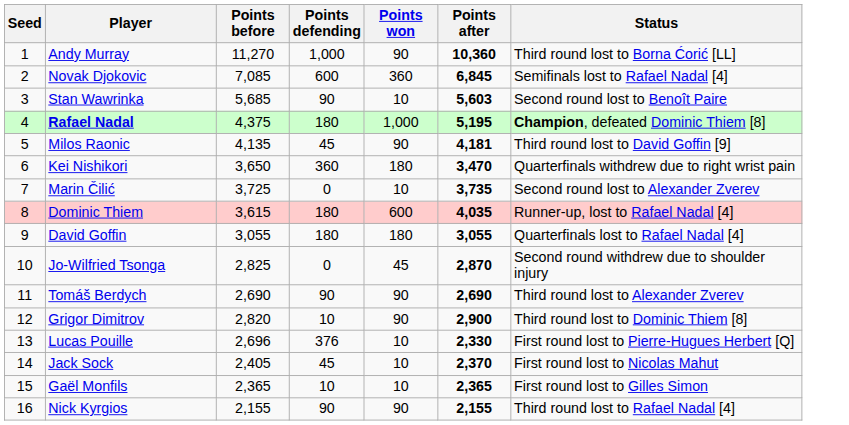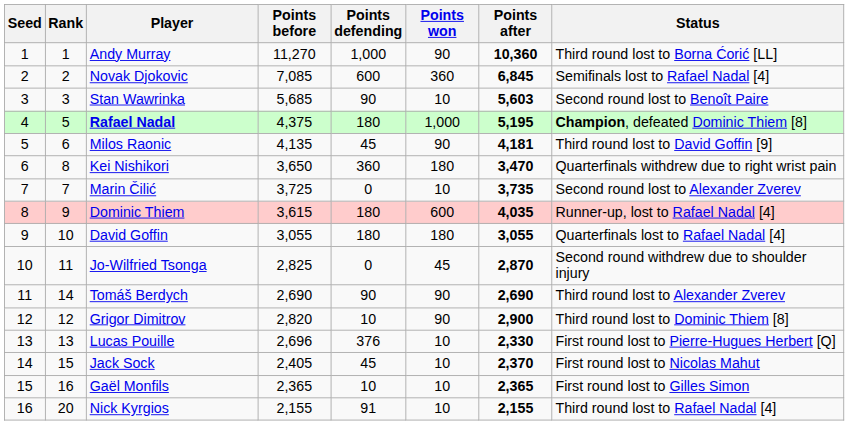+ column: Rank | 1 | 2 | 3 | 5 | 6 | 8 | 7 | 9 | 10 | 11 | 14 | 12 | 13 | 15 | 16 | 20
Nick Kyrgios | Points defending: 90 -> 91
Nick Kyrgios | Points won: 90 -> 10
